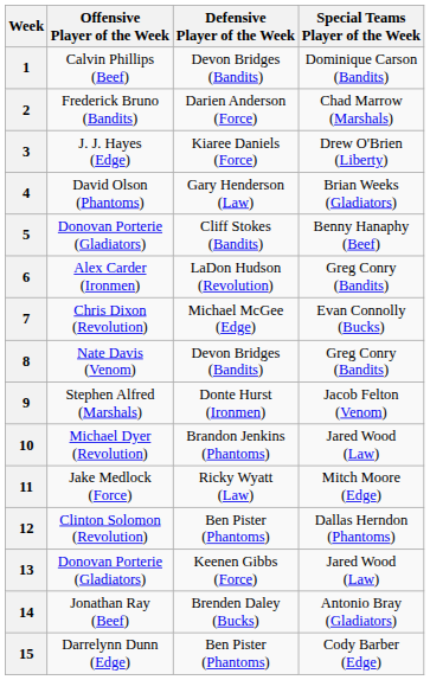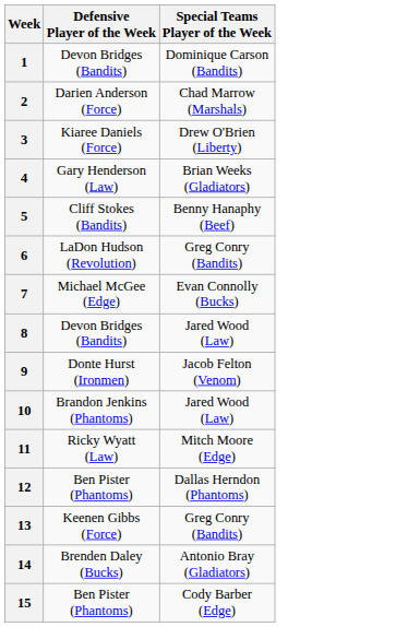- column: Offensive Player of the Week | Calvin Phillips (Beef) | Frederick Bruno (Bandits) | J. J. Hayes (Edge) | David Olson (Phantoms) | Donovan Porterie (Gladiators) | Alex Carder (Ironmen) | Chris Dixon (Revolution) | Nate Davis (Venom) | Stephen Alfred (Marshals) | Michael Dyer (Revolution) | Jake Medlock (Force) | Clinton Solomon (Revolution) | Donovan Porterie (Gladiators) | Jonathan Ray (Beef) | Darrelynn Dunn (Edge)
8 | Special Teams Player of the Week: Greg Conry (Bandits) -> Jared Wood (Law)
13 | Special Teams Player of the Week: Jared Wood (Law) -> Greg Conry (Bandits)
